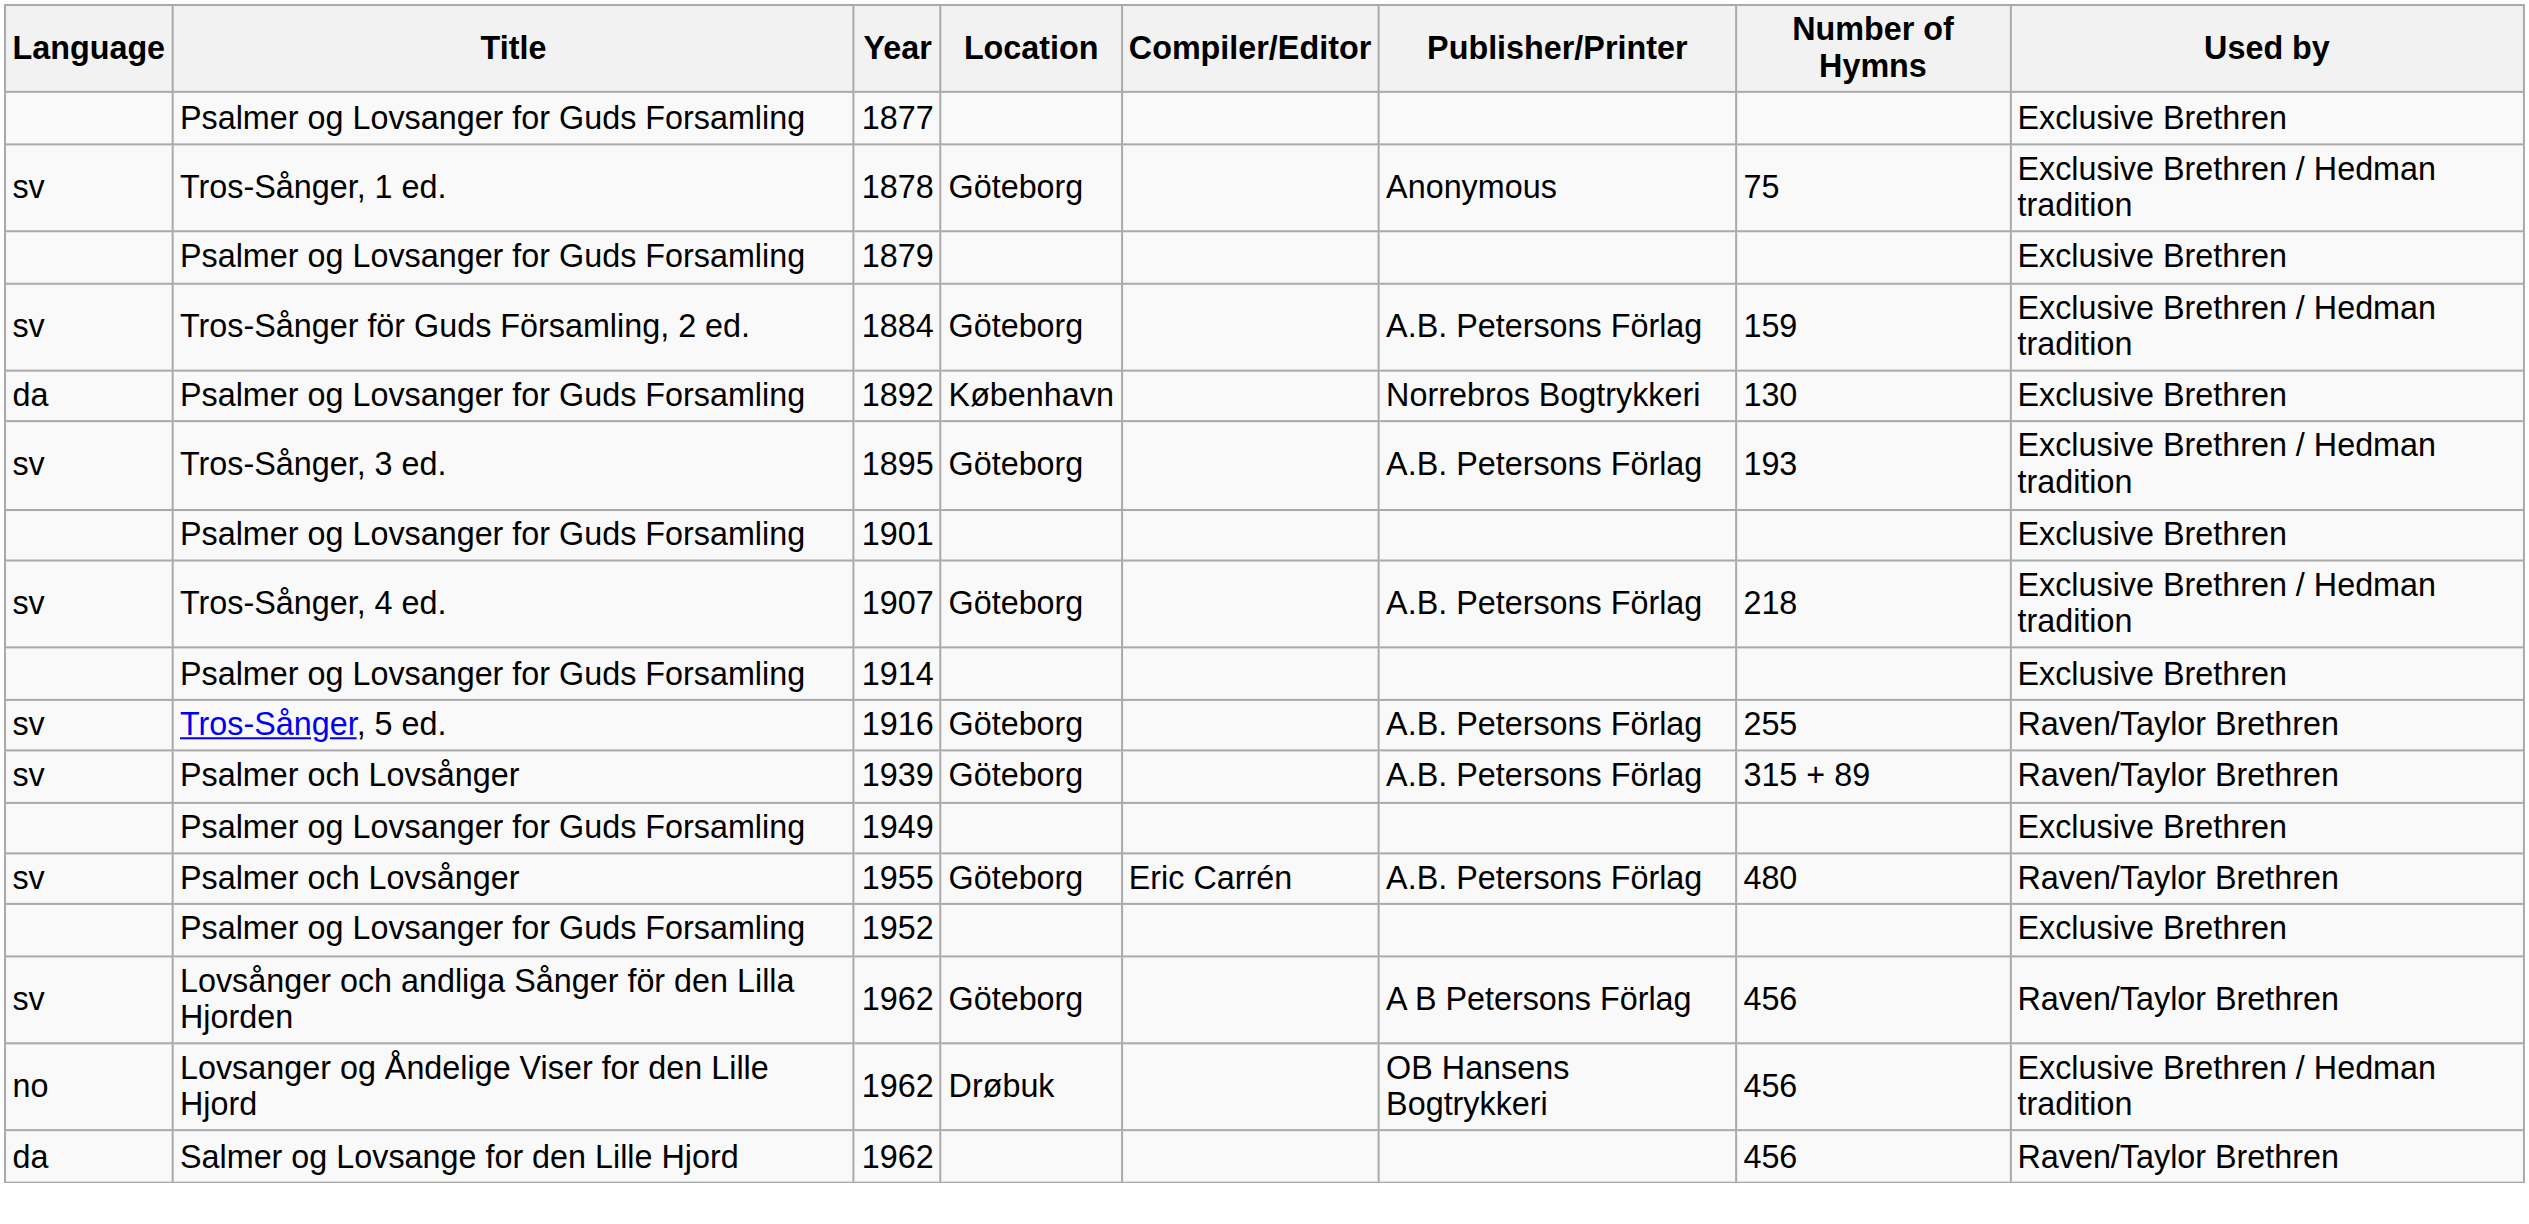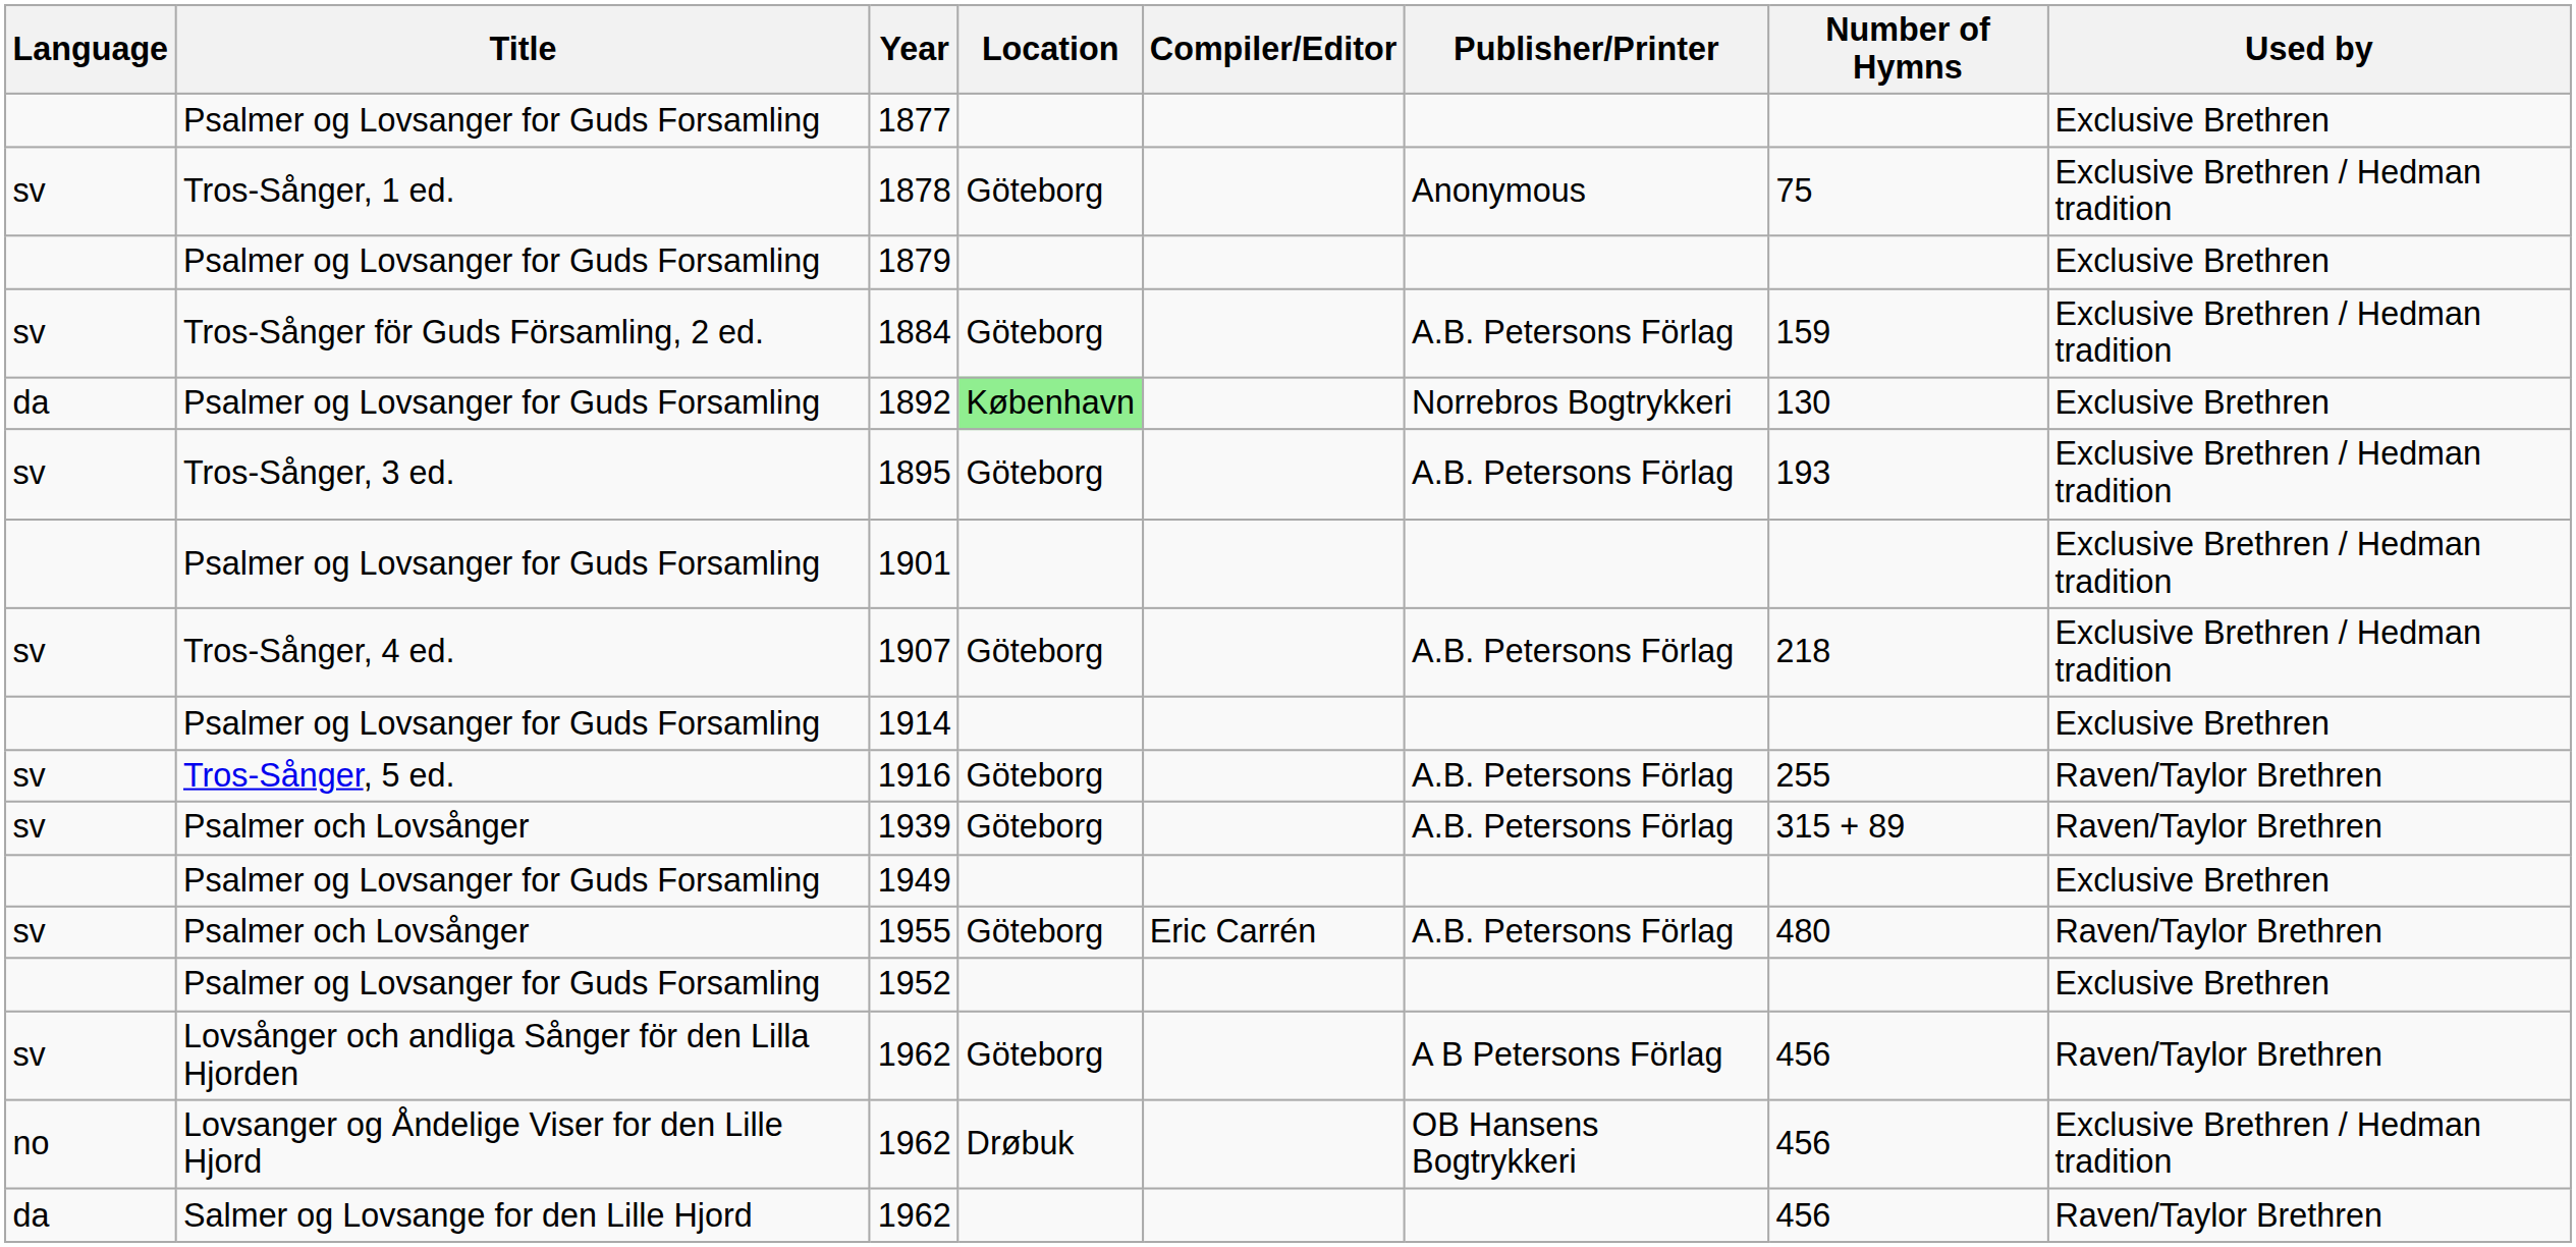1892 | Location: no background -> lightgreen background
1901 | Used by: Exclusive Brethren -> Exclusive Brethren / Hedman tradition
